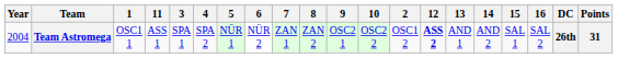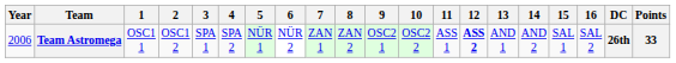columns swapped: 2 <-> 11
Team Astromega | Year: 2004 -> 2006
Team Astromega | Points: 31 -> 33
